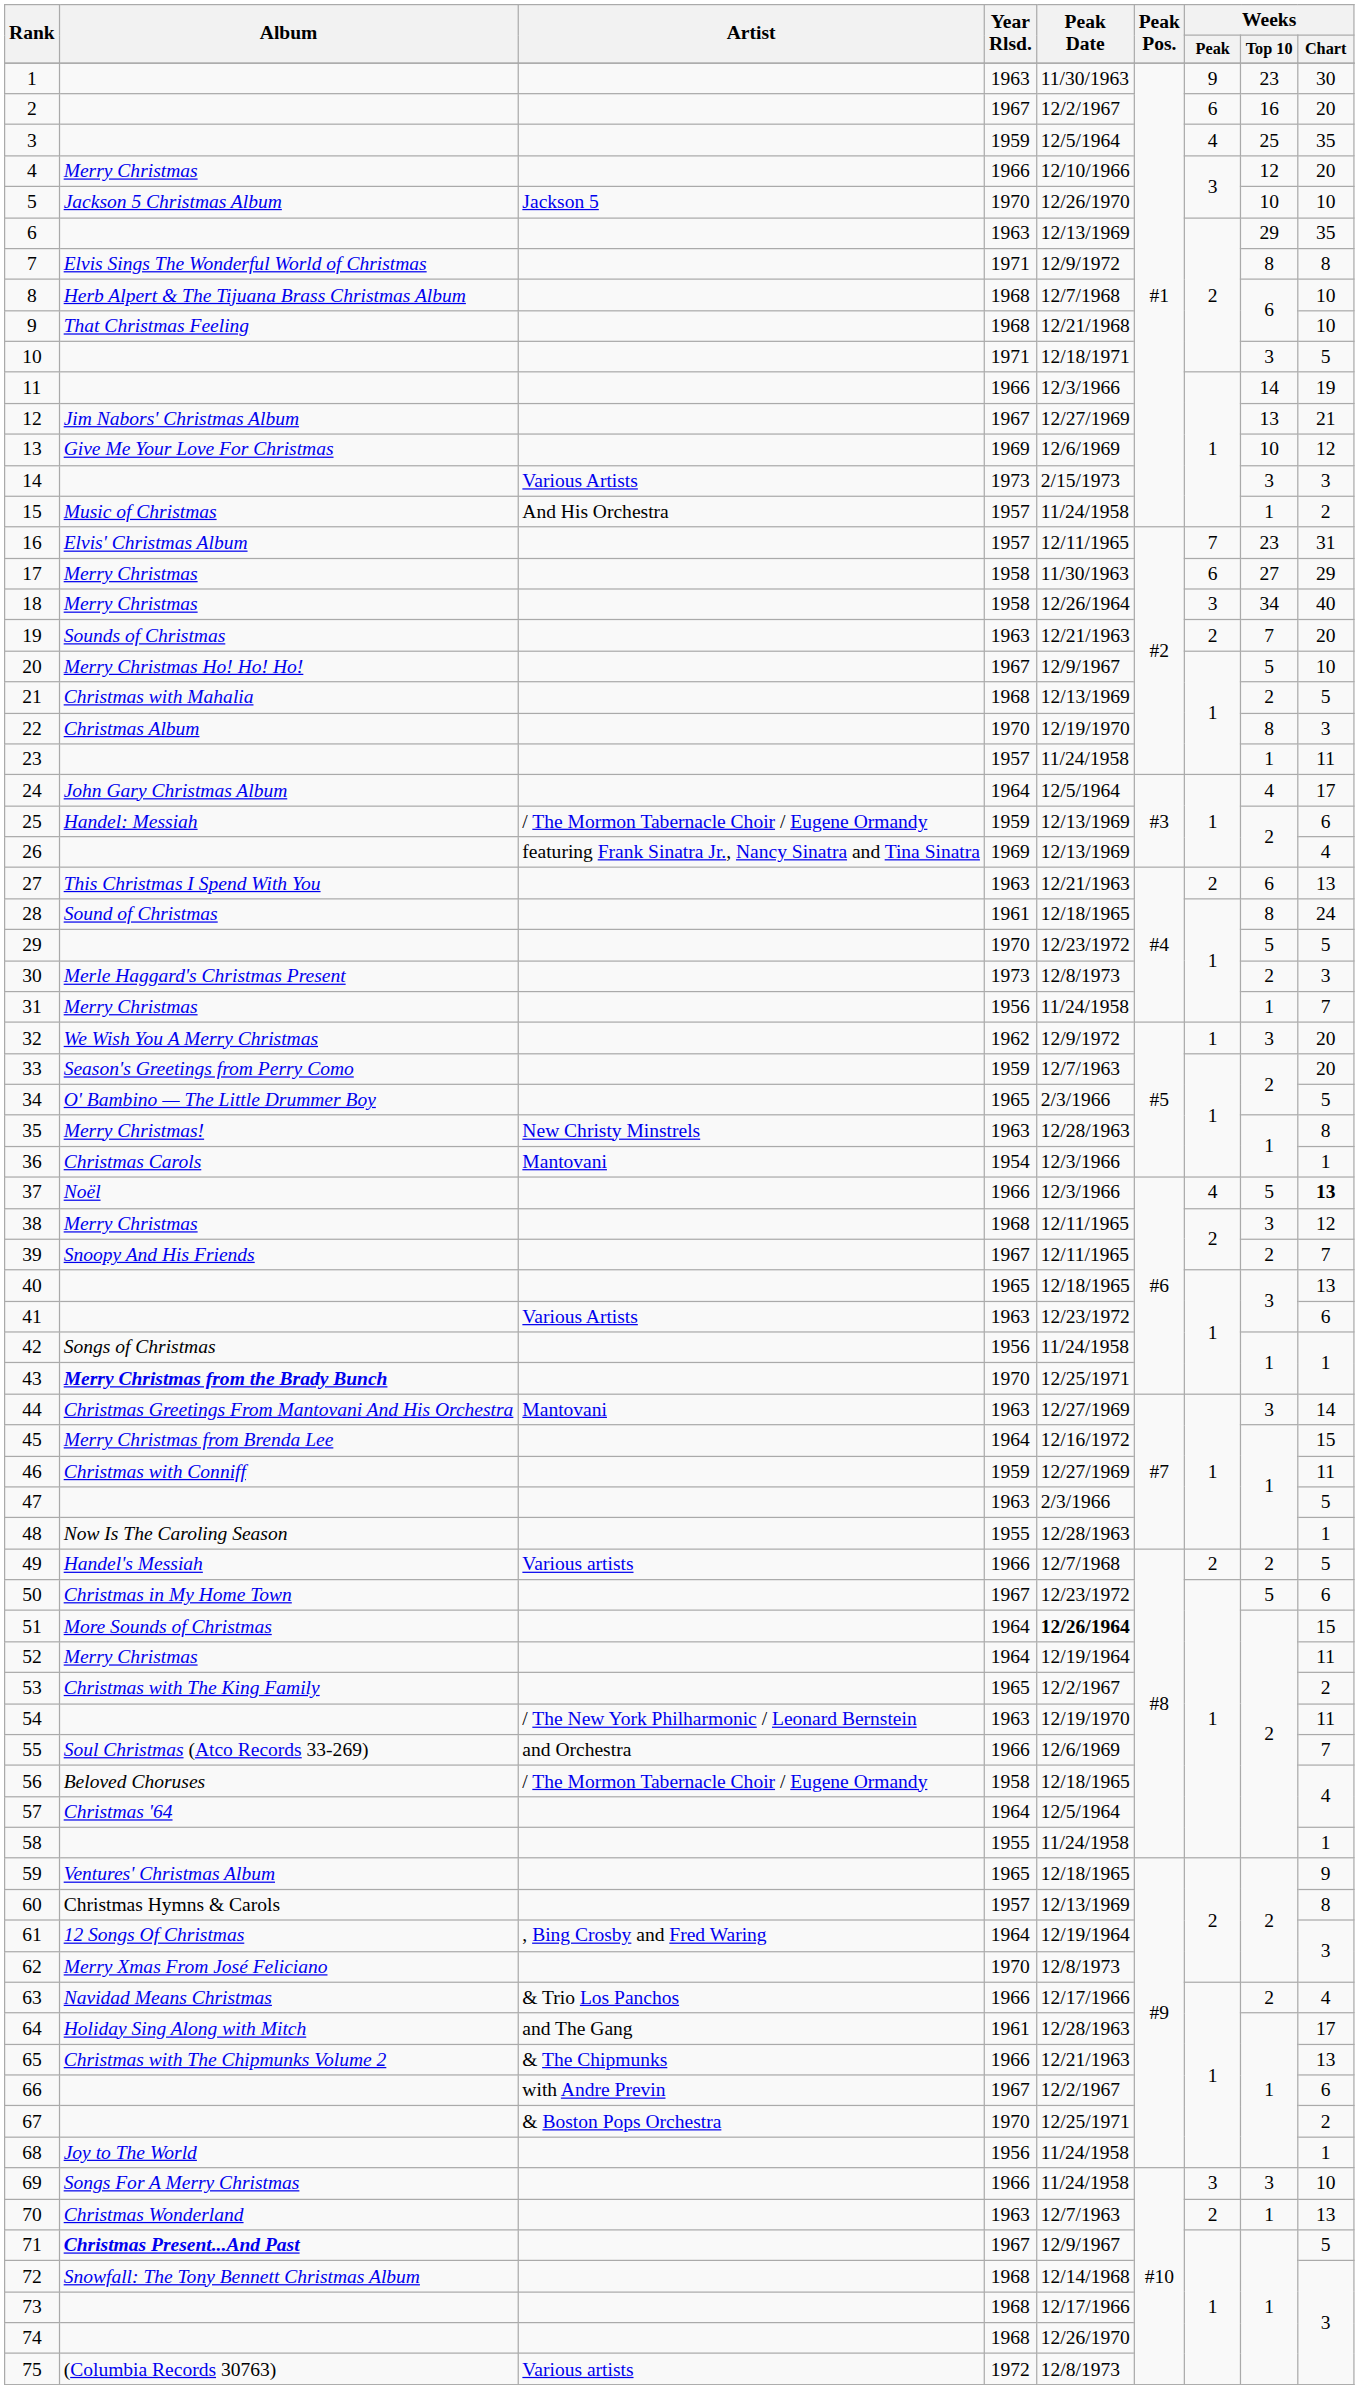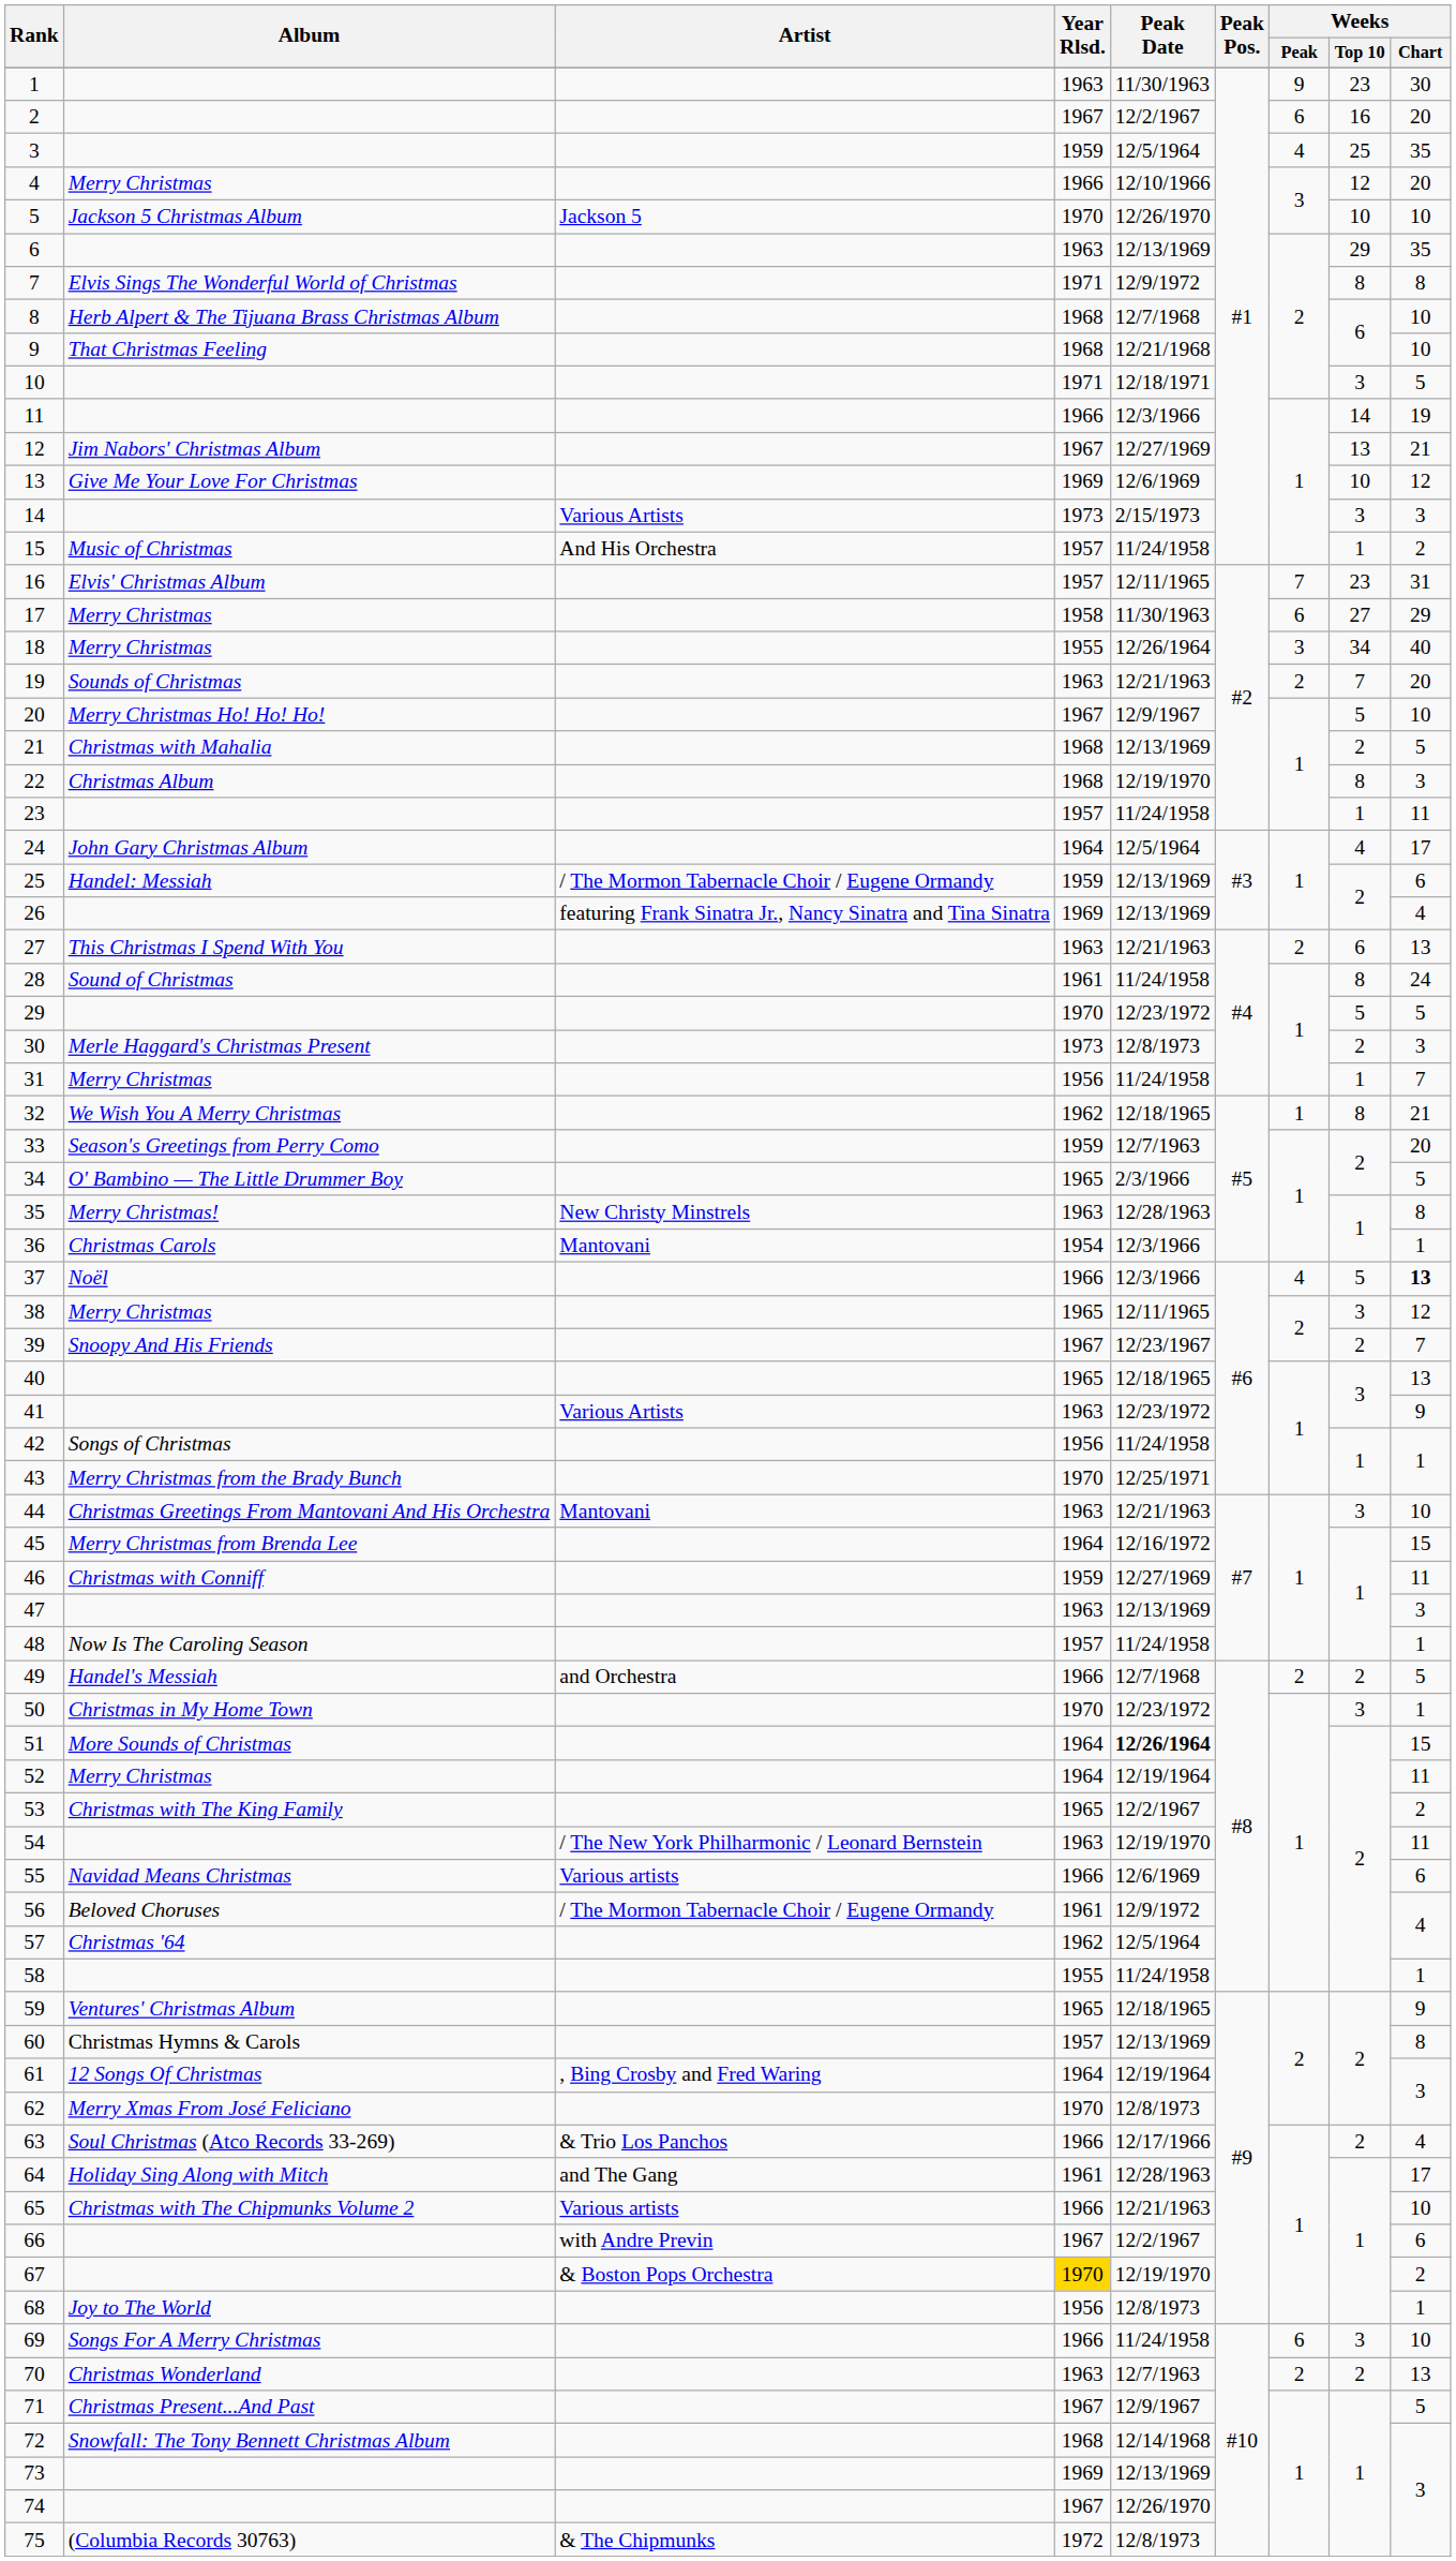18 | Year Rlsd.: 1958 -> 1955
22 | Year Rlsd.: 1970 -> 1968
28 | Peak Date: 12/18/1965 -> 11/24/1958
32 | Peak Date: 12/9/1972 -> 12/18/1965
32 | Weeks / Top 10: 3 -> 8
32 | Weeks / Chart: 20 -> 21
38 | Year Rlsd.: 1968 -> 1965
39 | Peak Date: 12/11/1965 -> 12/23/1967
41 | Weeks / Chart: 6 -> 9
43 | Album: bold -> normal
44 | Peak Date: 12/27/1969 -> 12/21/1963
44 | Weeks / Chart: 14 -> 10
47 | Peak Date: 2/3/1966 -> 12/13/1969
47 | Weeks / Chart: 5 -> 3
48 | Year Rlsd.: 1955 -> 1957
48 | Peak Date: 12/28/1963 -> 11/24/1958
49 | Artist: Various artists -> and Orchestra
50 | Year Rlsd.: 1967 -> 1970
50 | Weeks / Top 10: 5 -> 3
50 | Weeks / Chart: 6 -> 1
55 | Album: Soul Christmas (Atco Records 33-269) -> Navidad Means Christmas
55 | Artist: and Orchestra -> Various artists
55 | Weeks / Chart: 7 -> 6
56 | Year Rlsd.: 1958 -> 1961
56 | Peak Date: 12/18/1965 -> 12/9/1972
57 | Year Rlsd.: 1964 -> 1962
63 | Album: Navidad Means Christmas -> Soul Christmas (Atco Records 33-269)
65 | Artist: & The Chipmunks -> Various artists
65 | Weeks / Chart: 13 -> 10
67 | Year Rlsd.: no background -> gold background
67 | Peak Date: 12/25/1971 -> 12/19/1970
68 | Peak Date: 11/24/1958 -> 12/8/1973
69 | Weeks / Peak: 3 -> 6
70 | Weeks / Top 10: 1 -> 2
71 | Album: bold -> normal
73 | Year Rlsd.: 1968 -> 1969
73 | Peak Date: 12/17/1966 -> 12/13/1969
74 | Year Rlsd.: 1968 -> 1967
75 | Artist: Various artists -> & The Chipmunks
